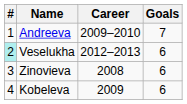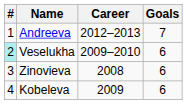Andreeva | Career: 2009–2010 -> 2012–2013
Veselukha | Career: 2012–2013 -> 2009–2010
